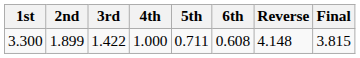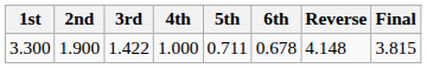3.300 | 2nd: 1.899 -> 1.900
3.300 | 6th: 0.608 -> 0.678
